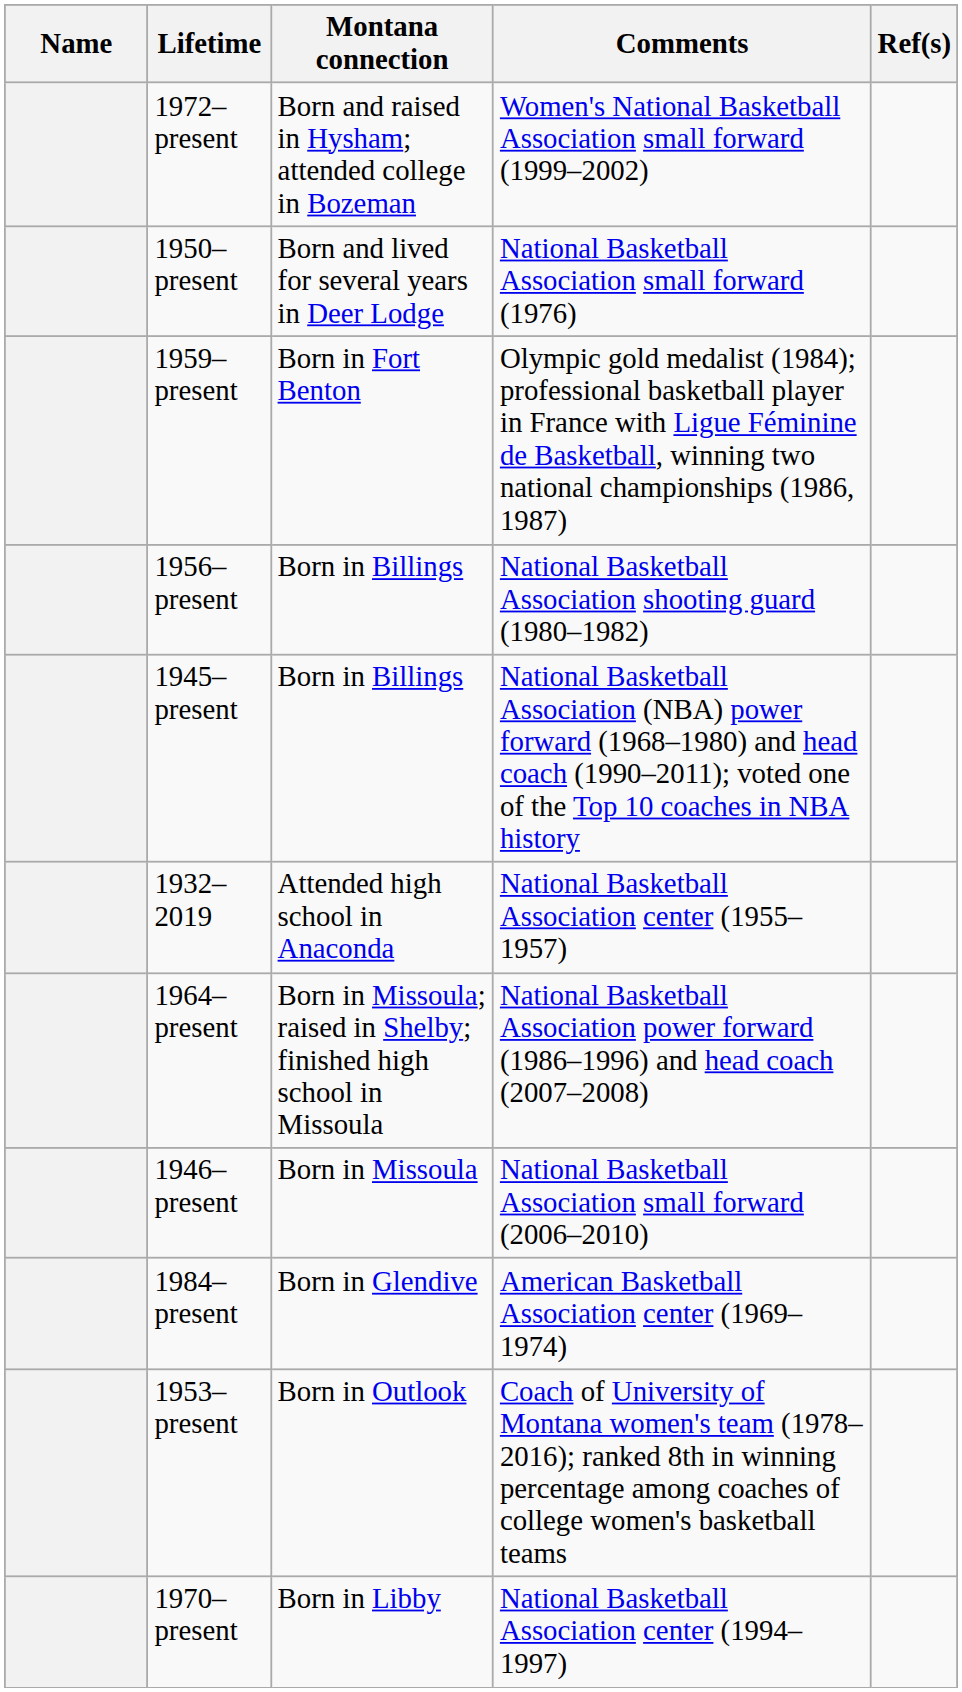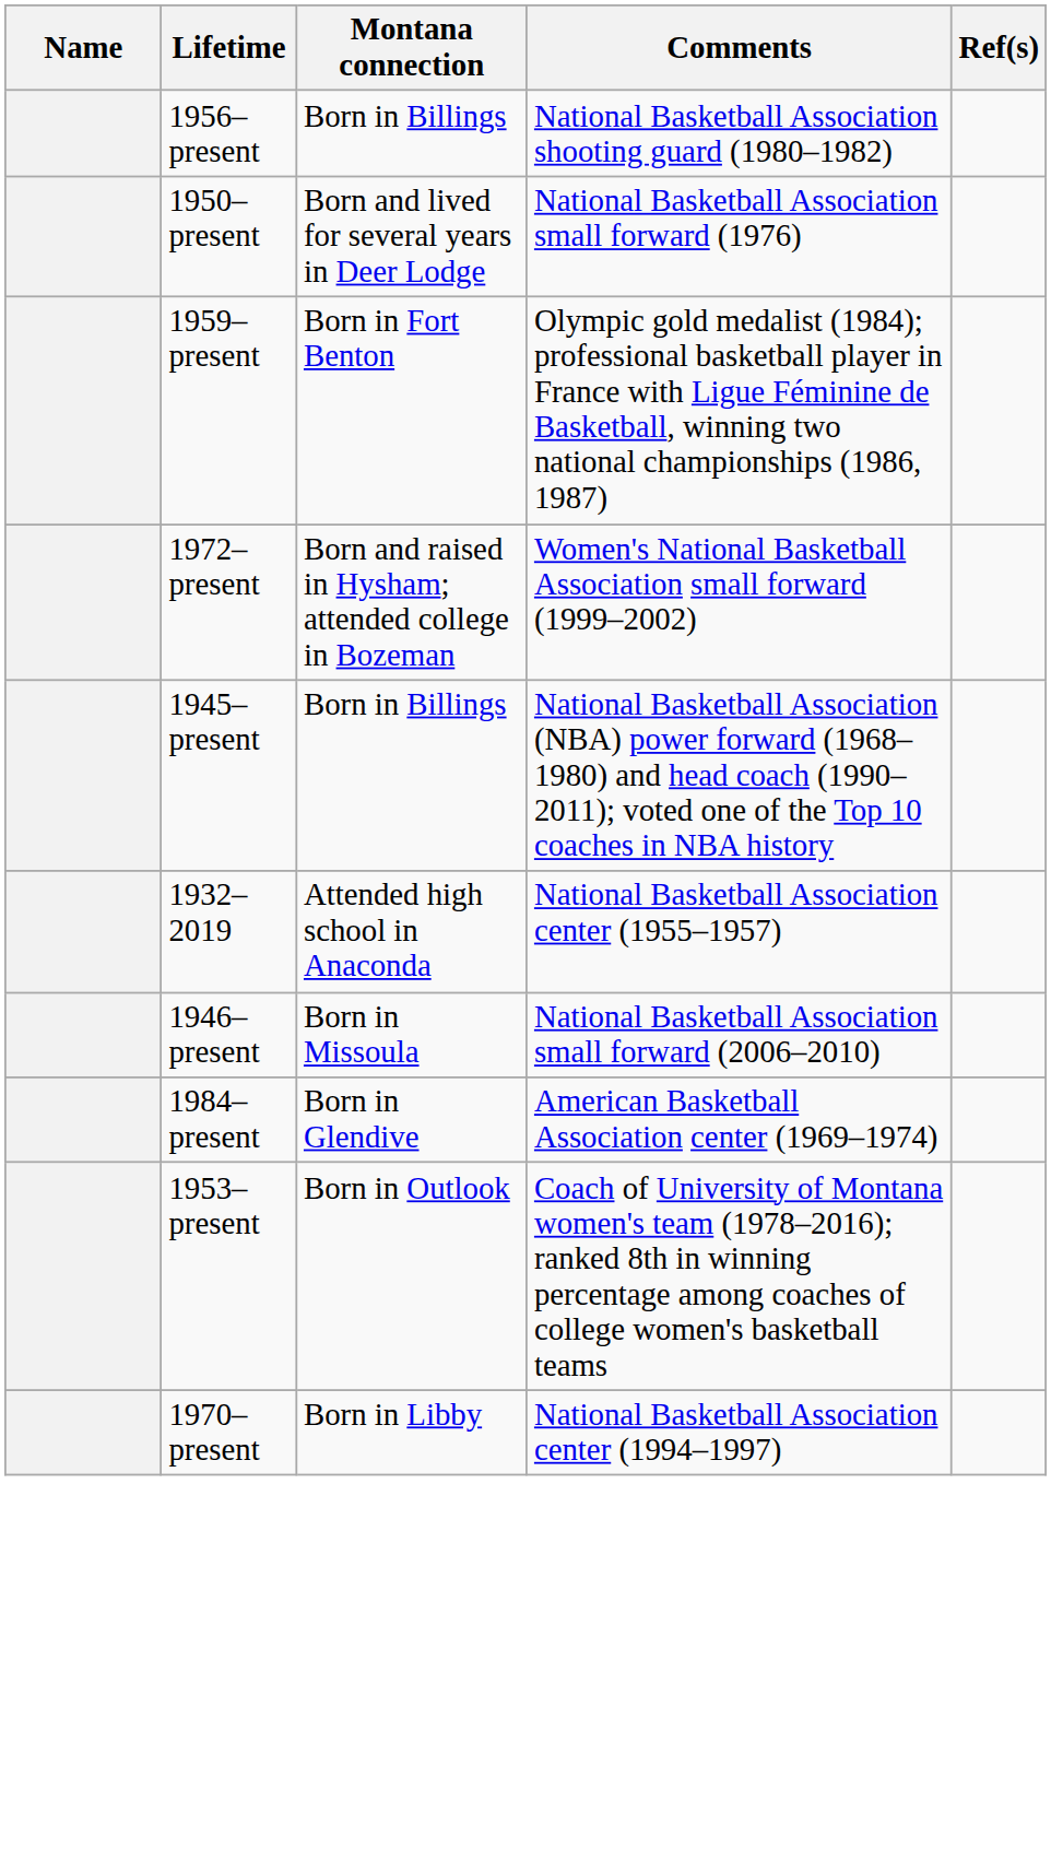rows swapped: 1972–present <-> 1956–present
- row: 1964–present | Born in Missoula; raised in Shelby; finished high school in Missoula | National Basketball Association power forward (1986–1996) and head coach (2007–2008)
